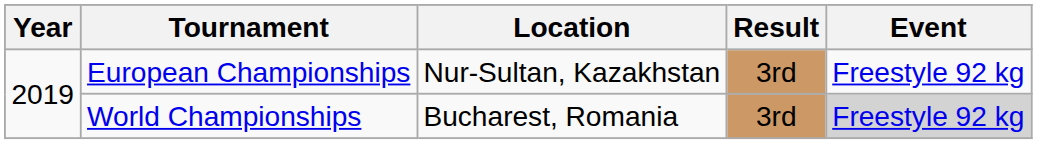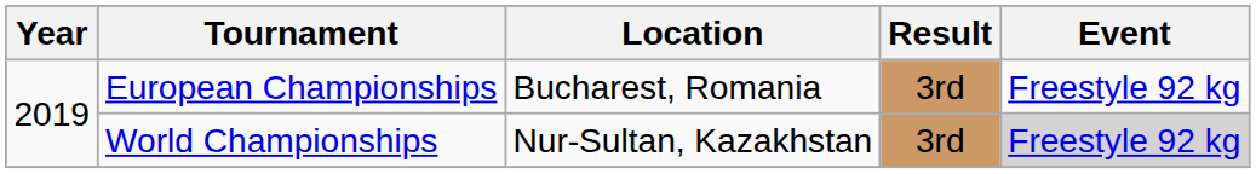European Championships | Location: Nur-Sultan, Kazakhstan -> Bucharest, Romania
World Championships | Location: Bucharest, Romania -> Nur-Sultan, Kazakhstan
